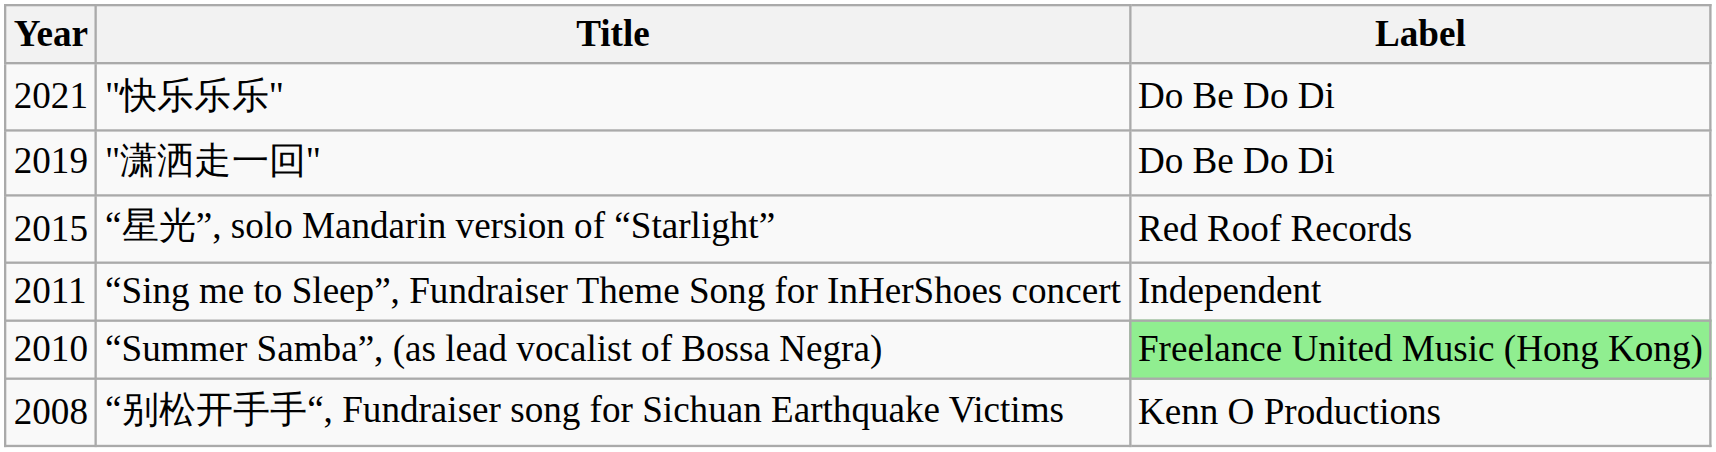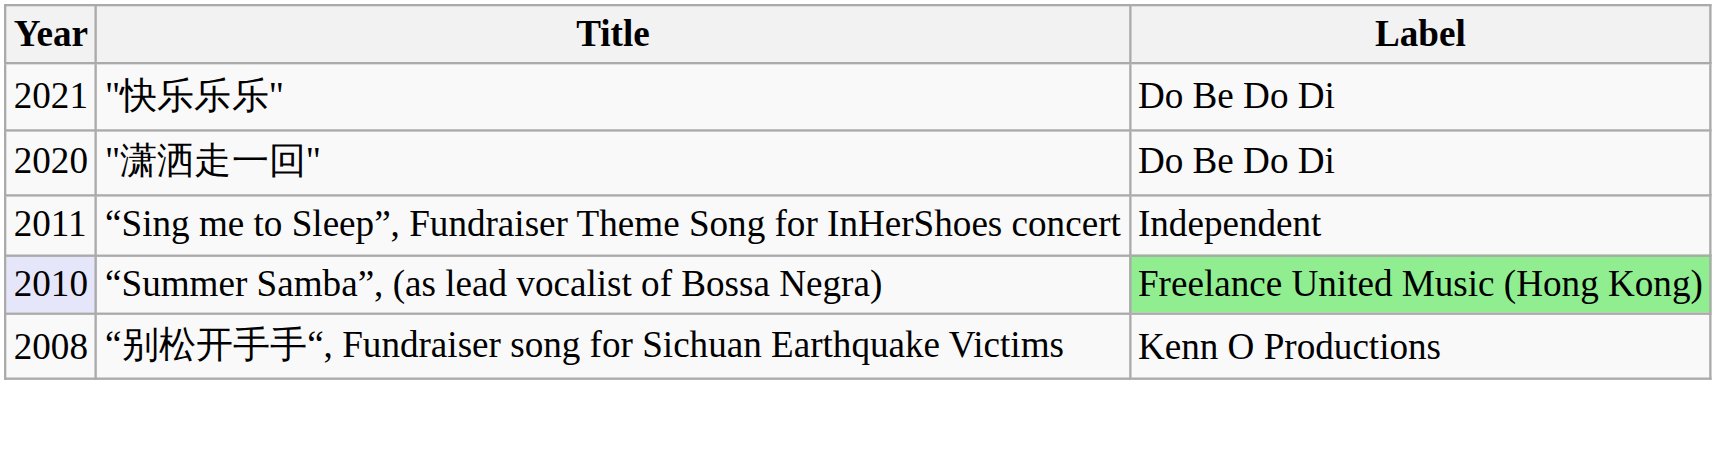"潇洒走一回" | Year: 2019 -> 2020
- row: 2015 | “星光”, solo Mandarin version of “Starlight” | Red Roof Records
“Summer Samba”, (as lead vocalist of Bossa Negra) | Year: no background -> lavender background
